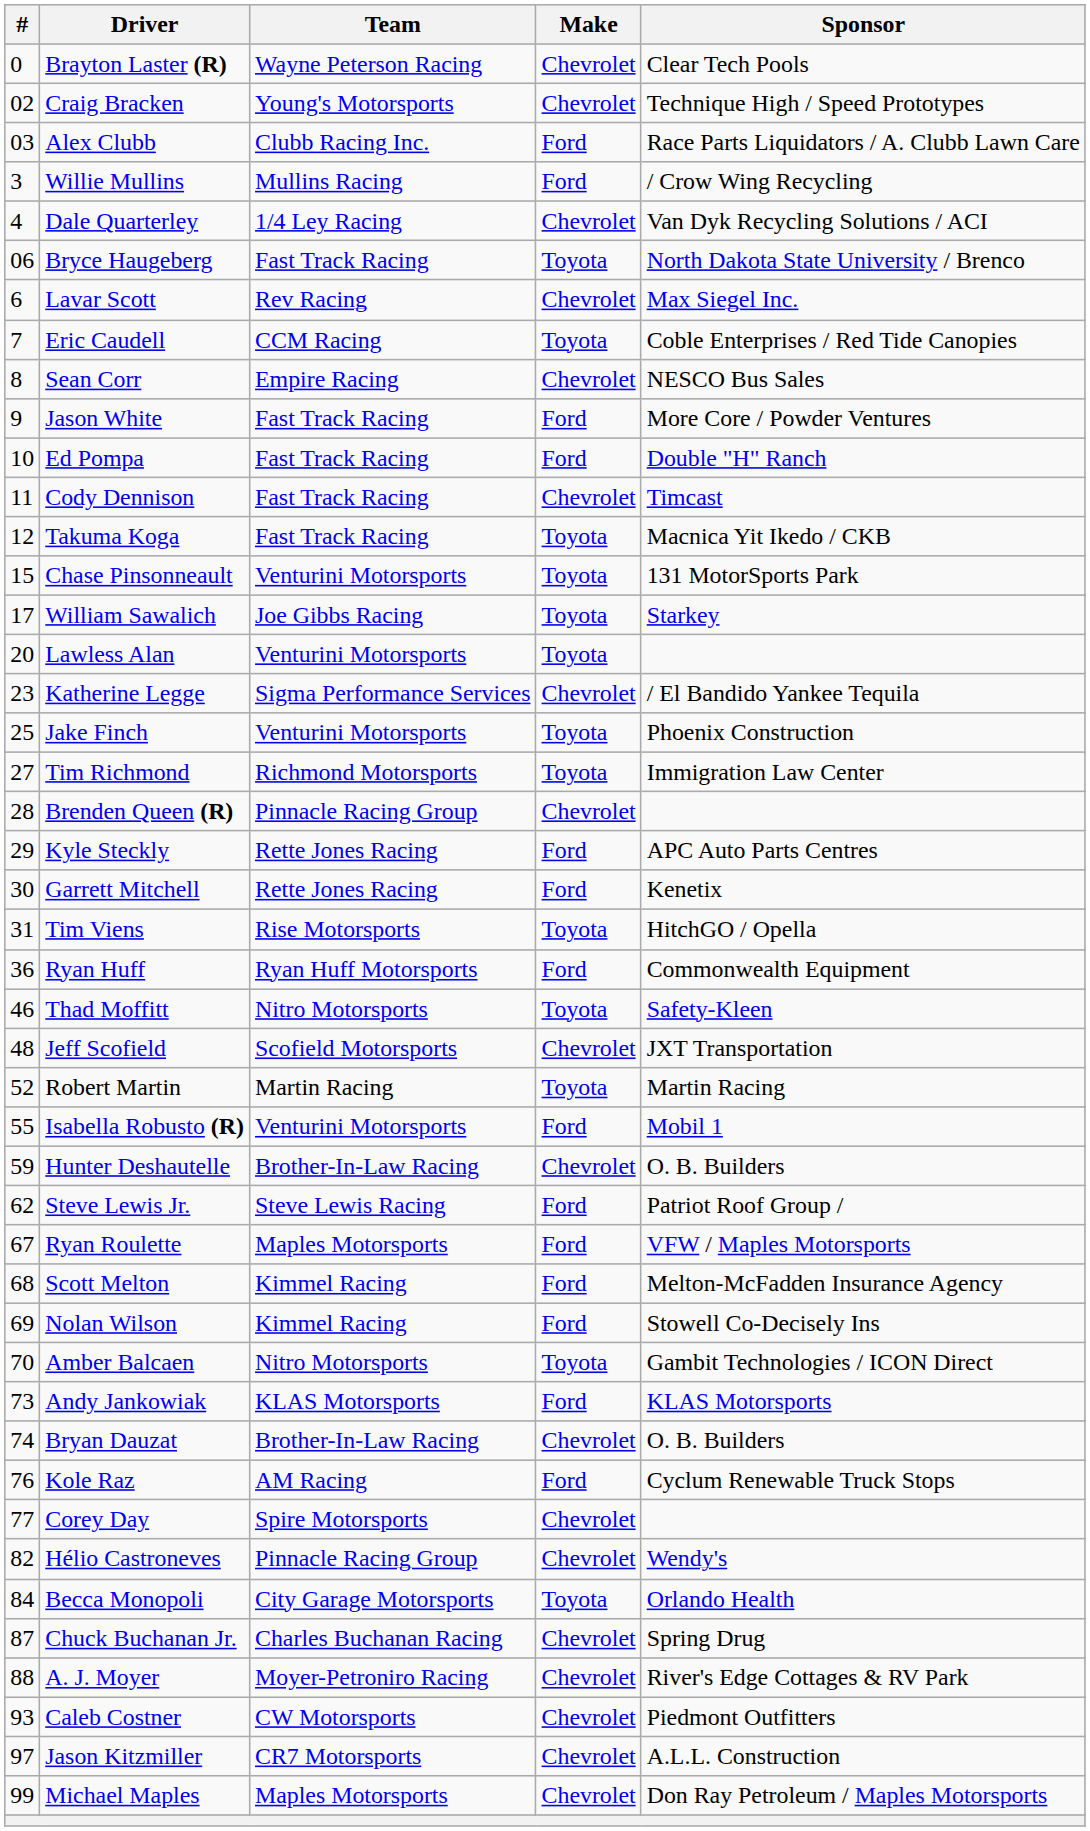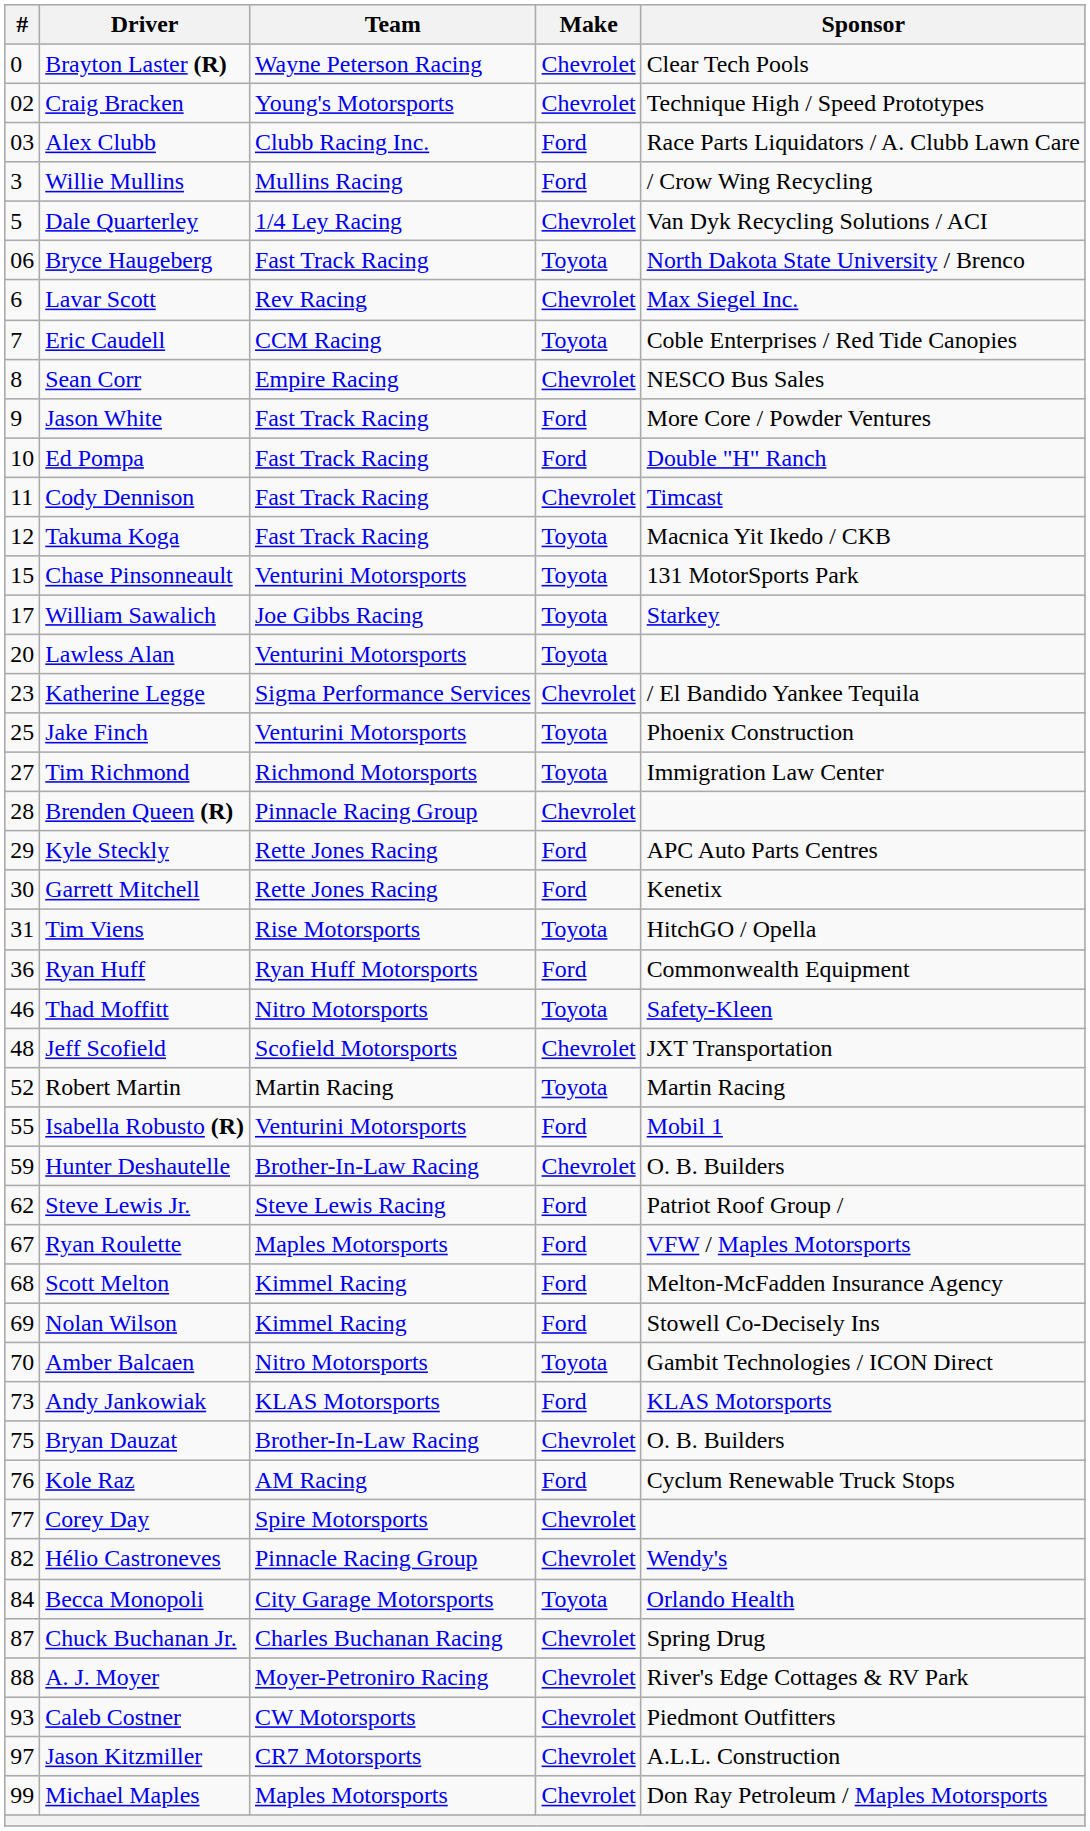Dale Quarterley | #: 4 -> 5
Bryan Dauzat | #: 74 -> 75
